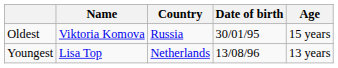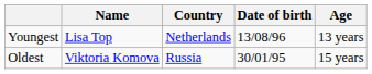rows swapped: Youngest <-> Oldest
